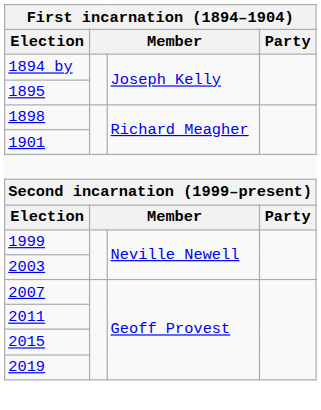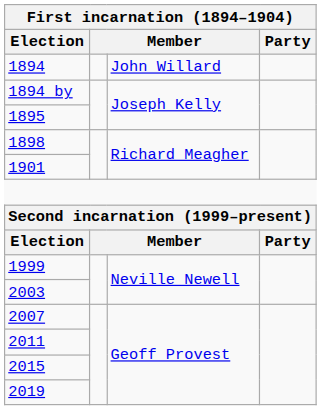+ row: 1894 | John Willard
